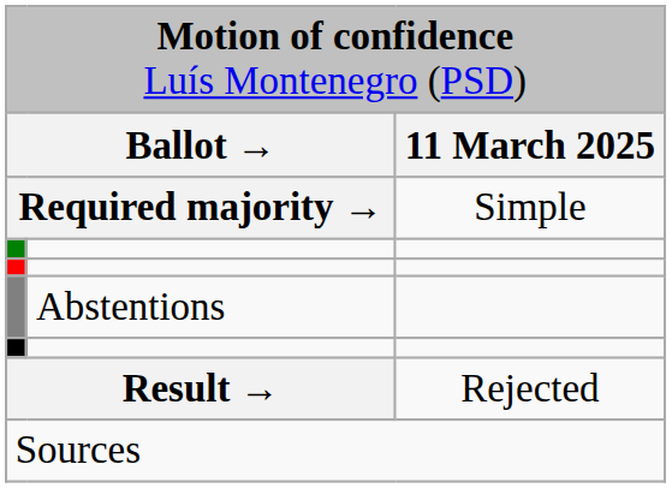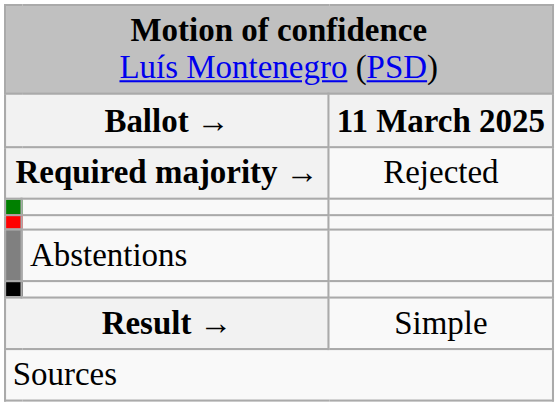Required majority → | column 3: Simple -> Rejected
Result → | column 3: Rejected -> Simple
